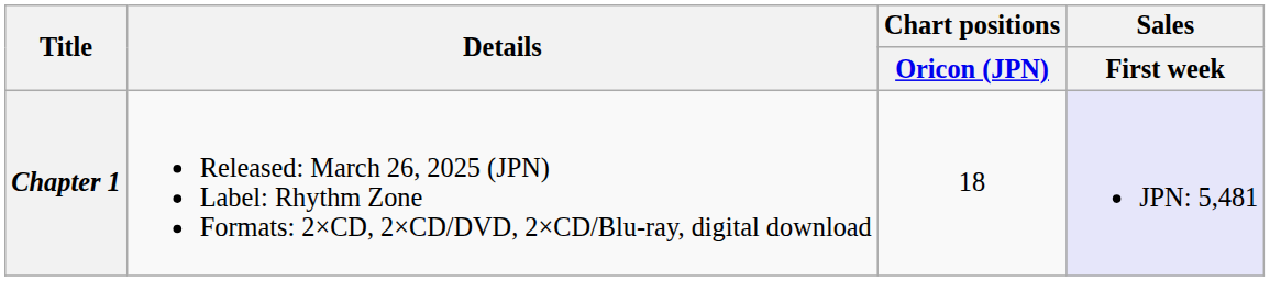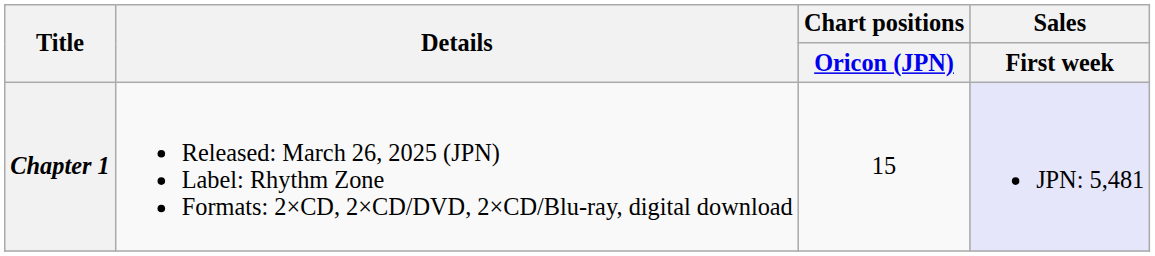Chapter 1 | Chart positions / Oricon (JPN): 18 -> 15
